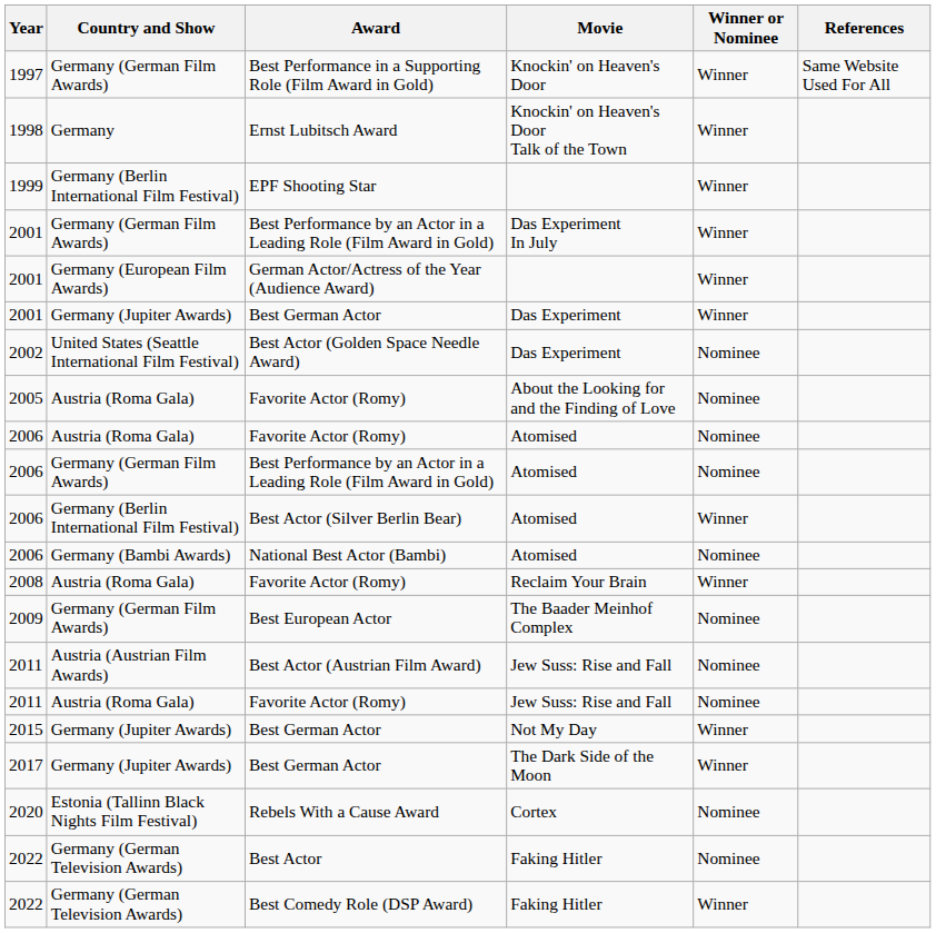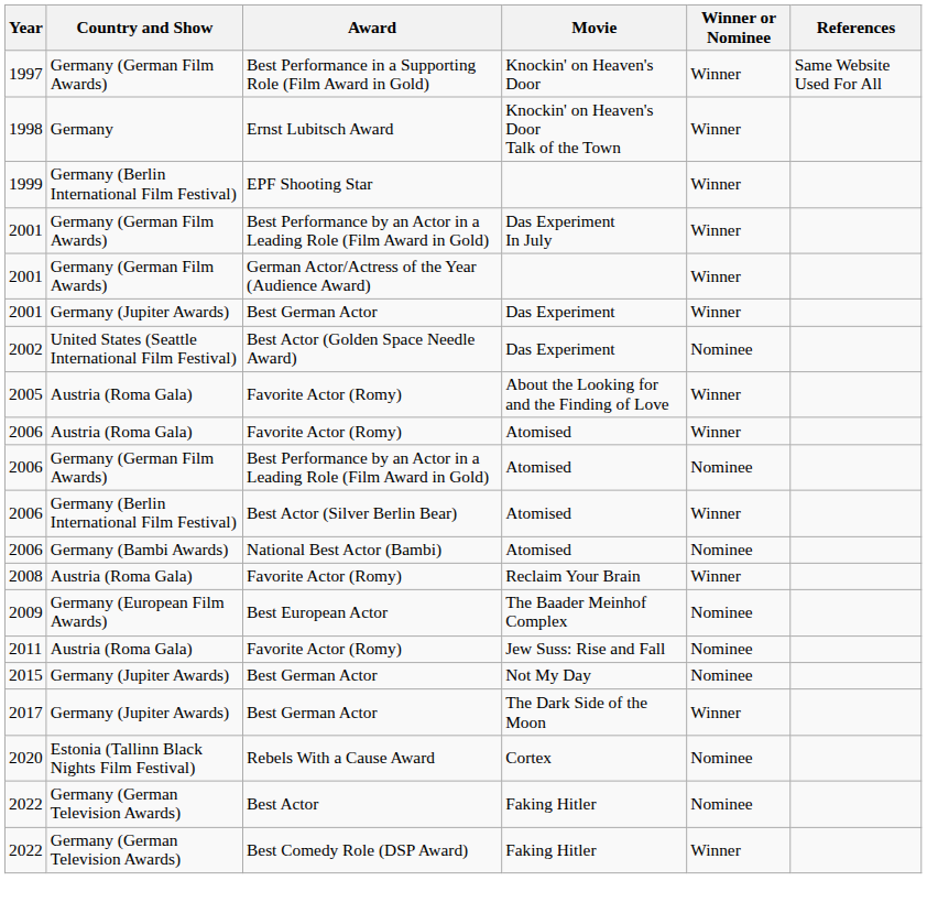German Actor/Actress of the Year (Audience Award) | Country and Show: Germany (European Film Awards) -> Germany (German Film Awards)
2005 / Favorite Actor (Romy) | Winner or Nominee: Nominee -> Winner
2006 / Favorite Actor (Romy) | Winner or Nominee: Nominee -> Winner
Best European Actor | Country and Show: Germany (German Film Awards) -> Germany (European Film Awards)
- row: 2011 | Austria (Austrian Film Awards) | Best Actor (Austrian Film Award) | Jew Suss: Rise and Fall | Nominee
2015 / Best German Actor | Winner or Nominee: Winner -> Nominee
